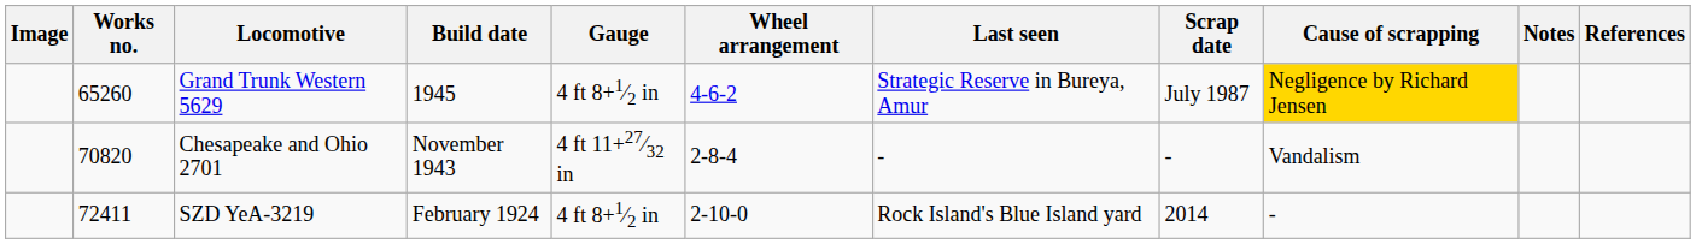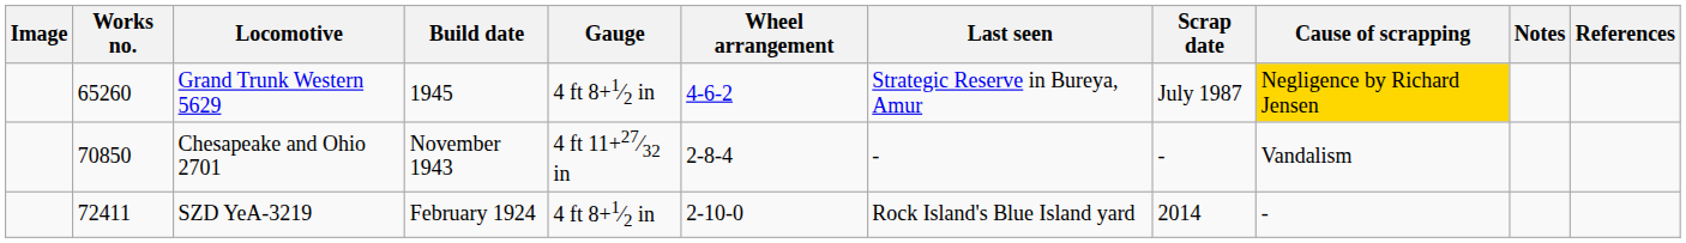Chesapeake and Ohio 2701 | Works no.: 70820 -> 70850
